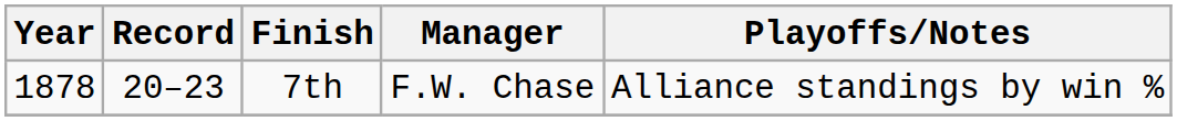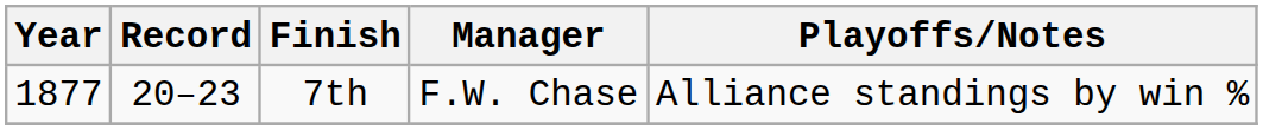7th | Year: 1878 -> 1877
